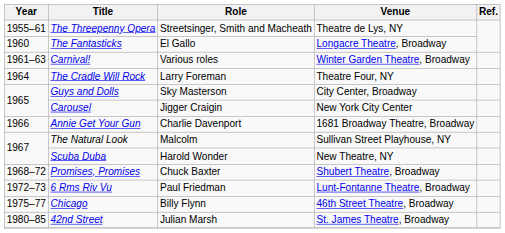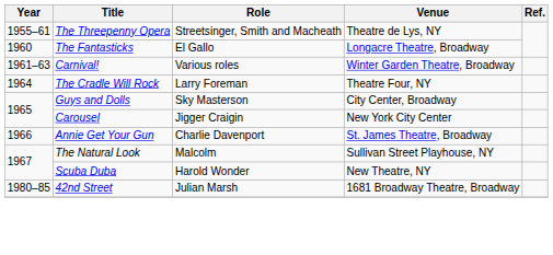Annie Get Your Gun | Venue: 1681 Broadway Theatre, Broadway -> St. James Theatre, Broadway
- row: 1968–72 | Promises, Promises | Chuck Baxter | Shubert Theatre, Broadway
- row: 1972–73 | 6 Rms Riv Vu | Paul Friedman | Lunt-Fontanne Theatre, Broadway
- row: 1975–77 | Chicago | Billy Flynn | 46th Street Theatre, Broadway
42nd Street | Venue: St. James Theatre, Broadway -> 1681 Broadway Theatre, Broadway
